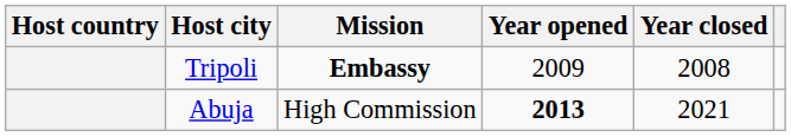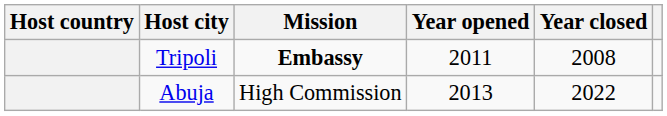Tripoli | Year opened: 2009 -> 2011
Abuja | Year opened: bold -> normal
Abuja | Year closed: 2021 -> 2022
